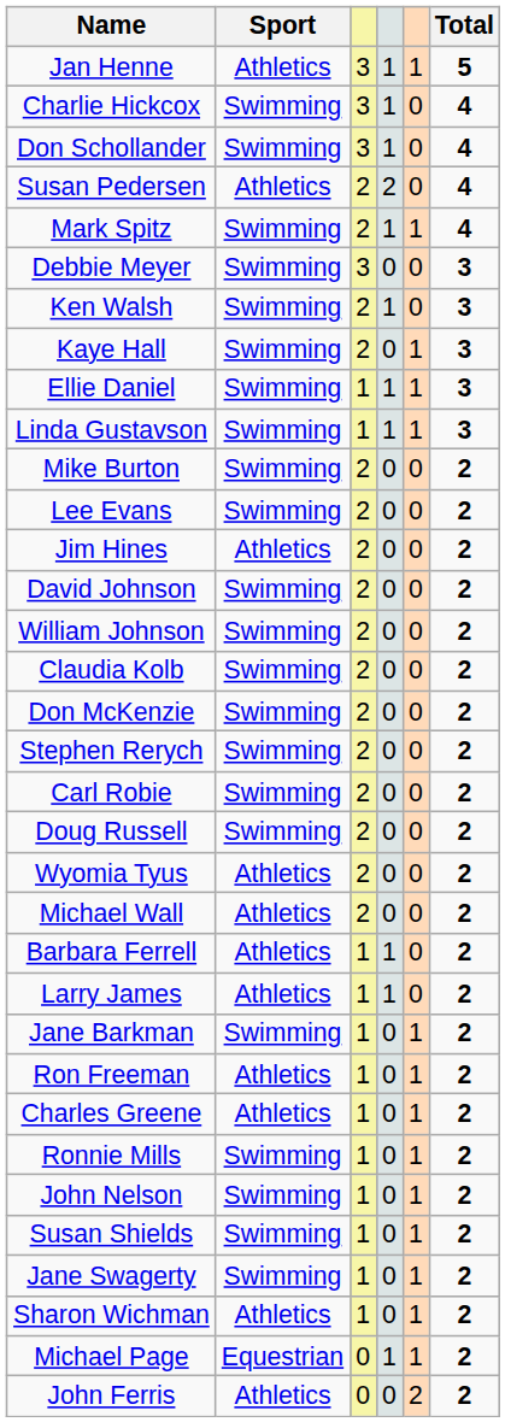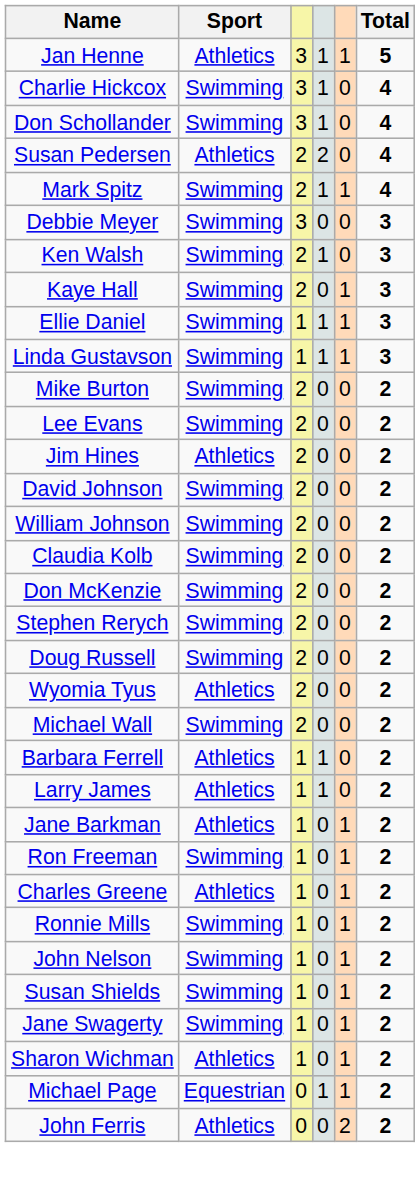- row: Carl Robie | Swimming | 2 | 0 | 0 | 2
Michael Wall | Sport: Athletics -> Swimming
Jane Barkman | Sport: Swimming -> Athletics
Ron Freeman | Sport: Athletics -> Swimming
